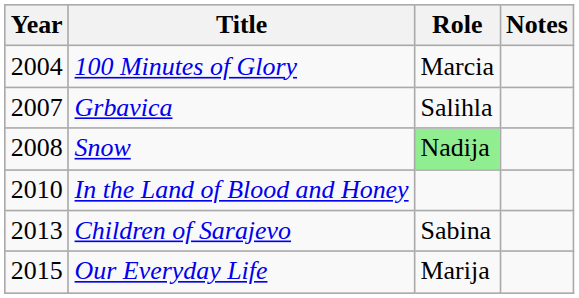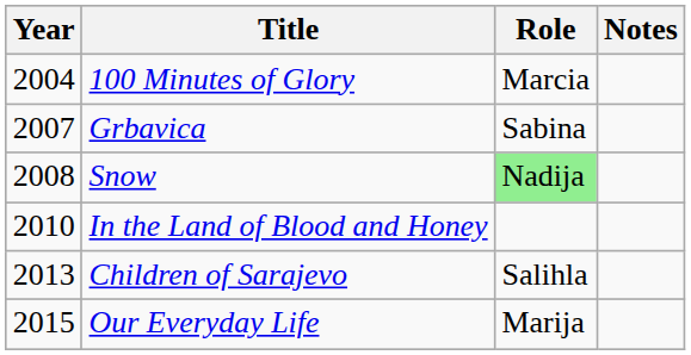Grbavica | Role: Salihla -> Sabina
Children of Sarajevo | Role: Sabina -> Salihla
